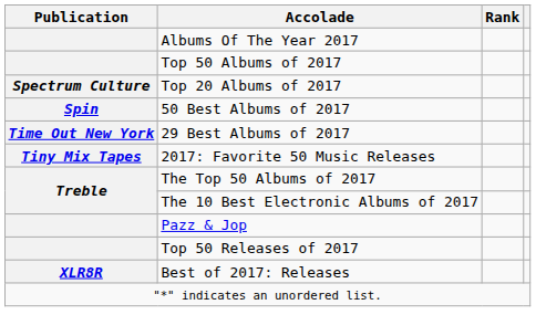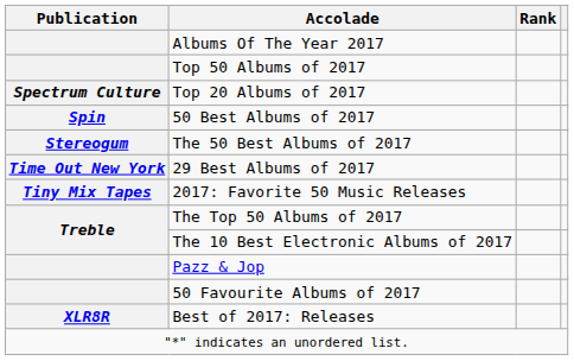+ row: Stereogum | The 50 Best Albums of 2017
+ row: 50 Favourite Albums of 2017
- row: Top 50 Releases of 2017
